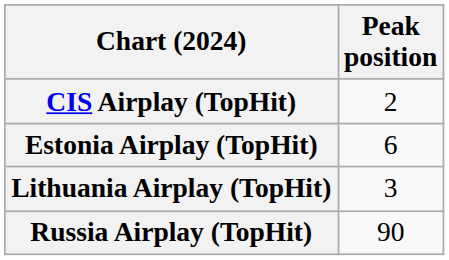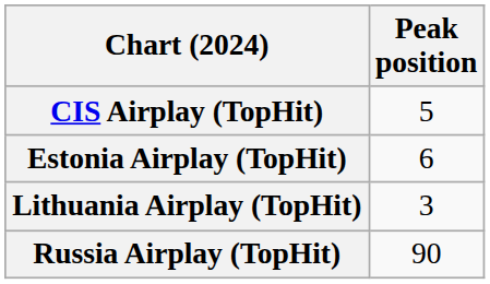CIS Airplay (TopHit) | Peak position: 2 -> 5
